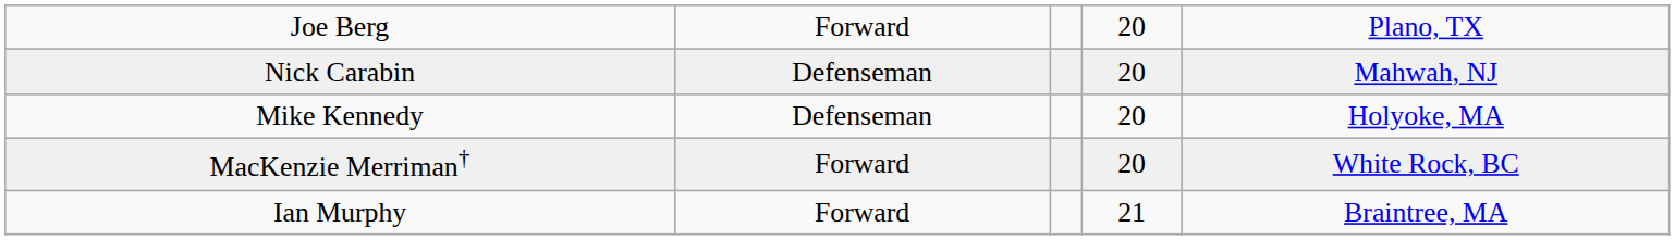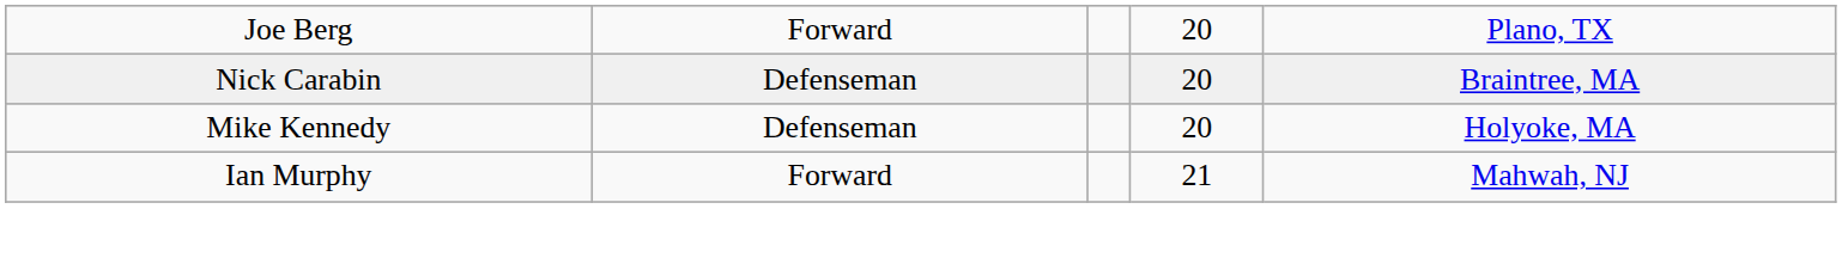Nick Carabin | column 5: Mahwah, NJ -> Braintree, MA
- row: MacKenzie Merriman† | Forward | 20 | White Rock, BC
Ian Murphy | column 5: Braintree, MA -> Mahwah, NJ
